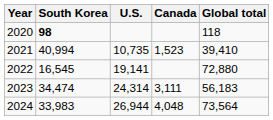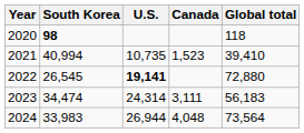2022 | South Korea: 16,545 -> 26,545
2022 | U.S.: normal -> bold
